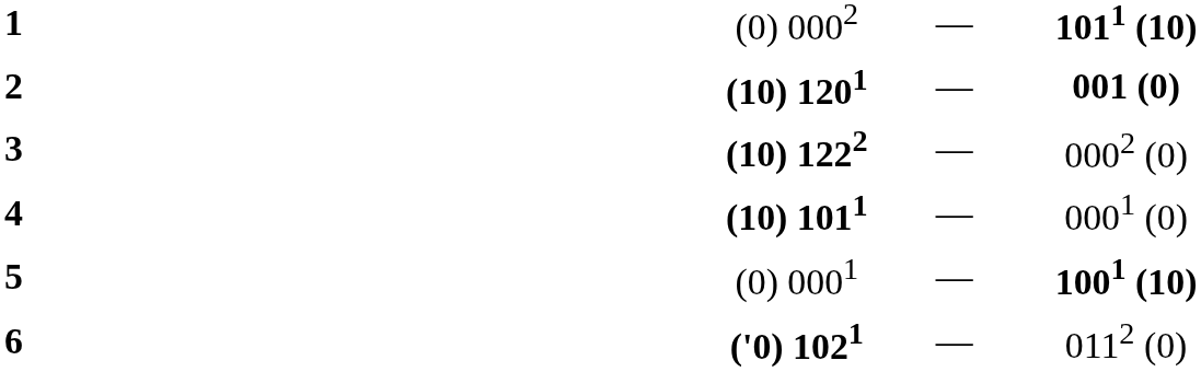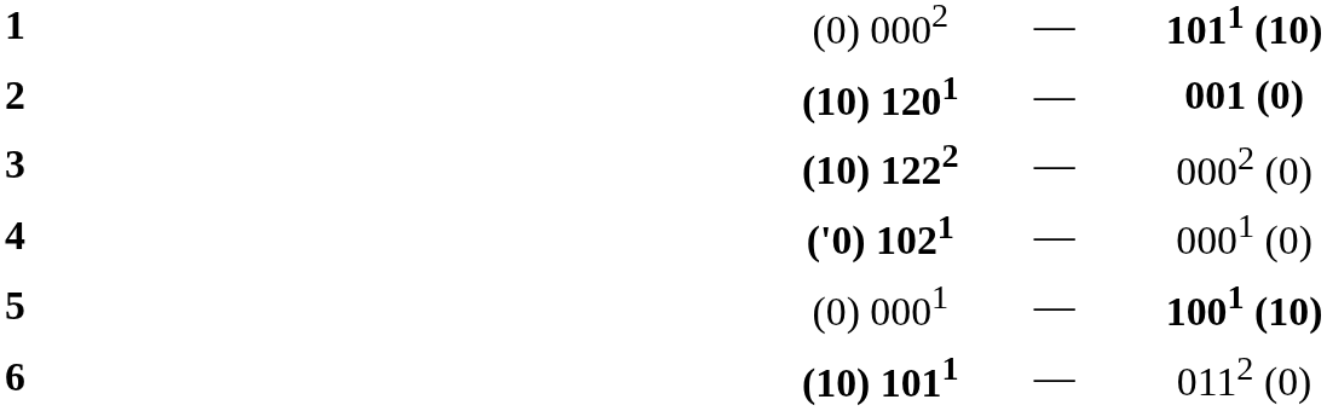4 | column 3: (10) 1011 -> ('0) 1021
6 | column 3: ('0) 1021 -> (10) 1011
